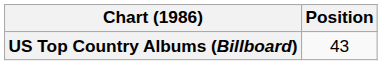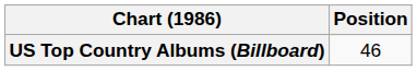US Top Country Albums (Billboard) | Position: 43 -> 46
